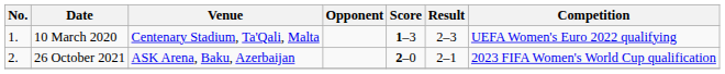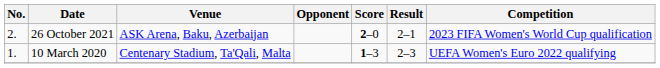rows swapped: 10 March 2020 <-> 26 October 2021
